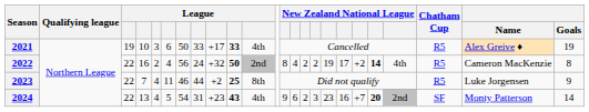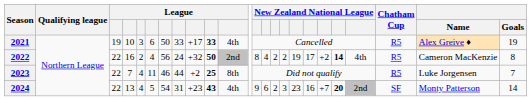2023 | Goals: 9 -> 7
